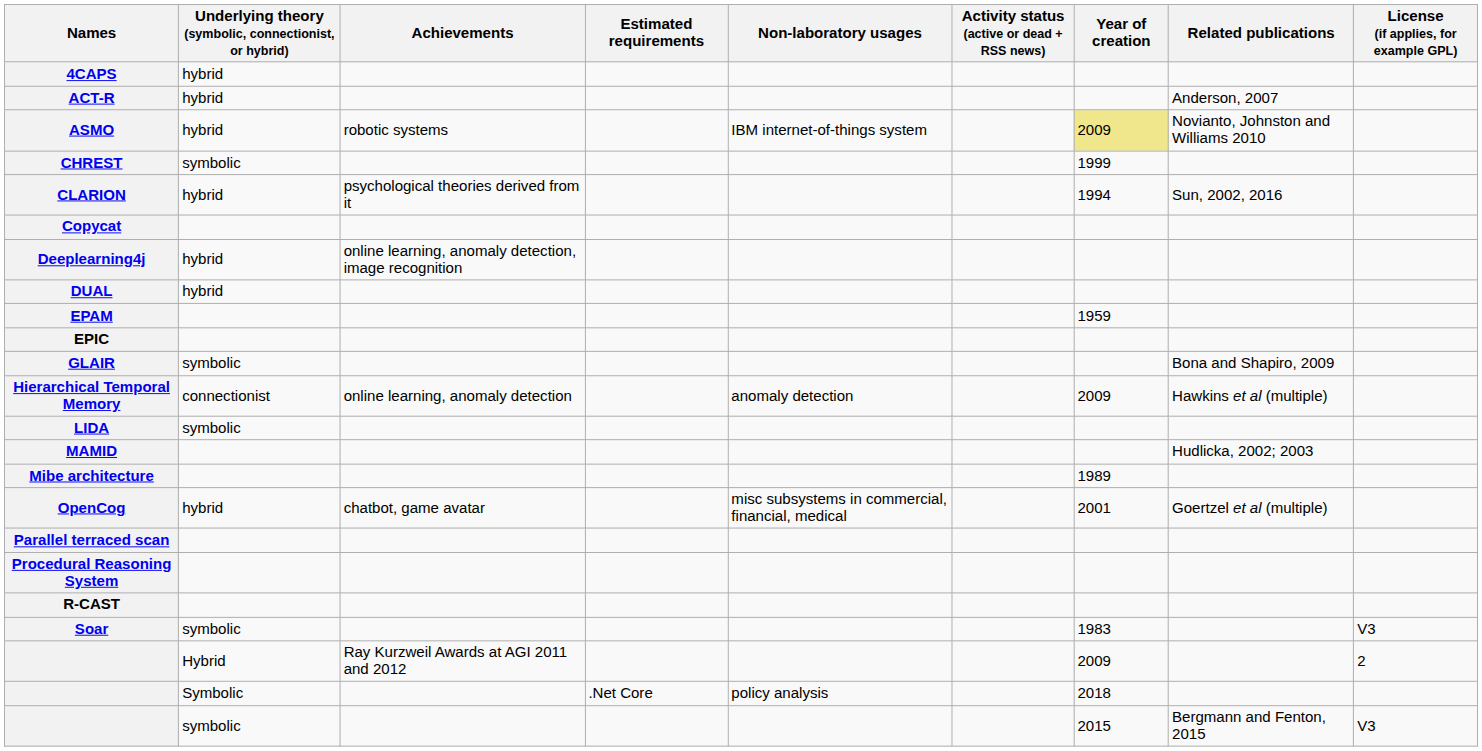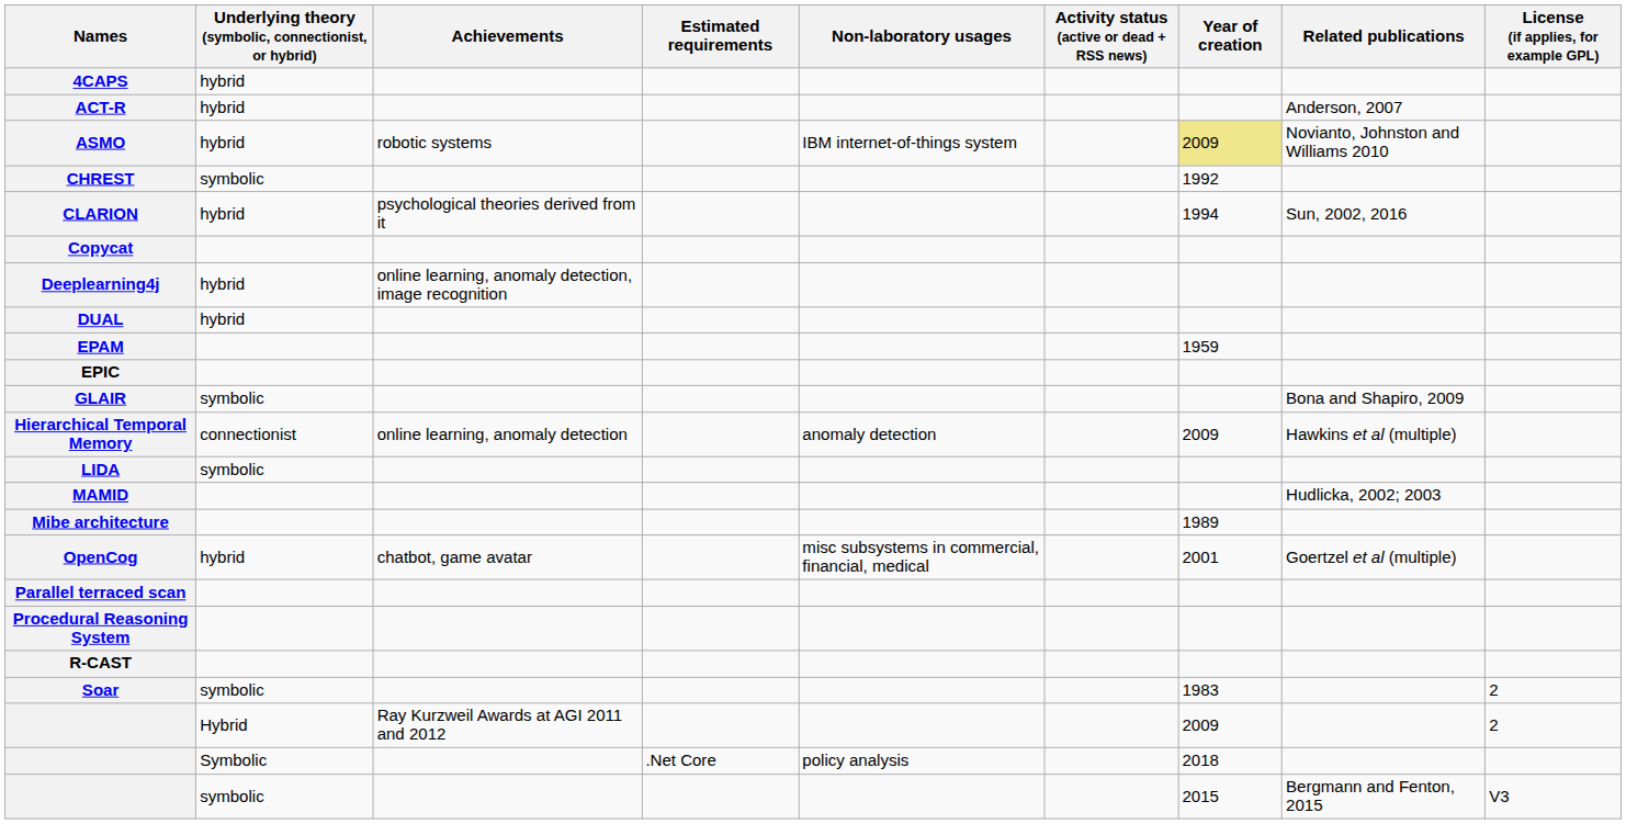CHREST | Year of creation: 1999 -> 1992
Soar | License (if applies, for example GPL): V3 -> 2
